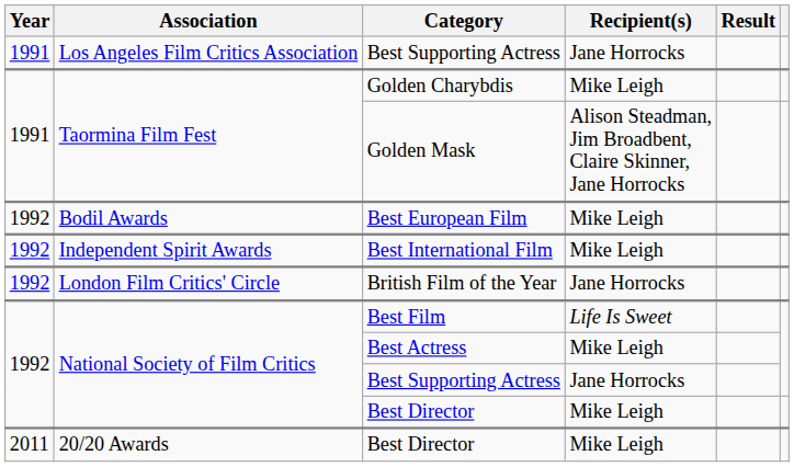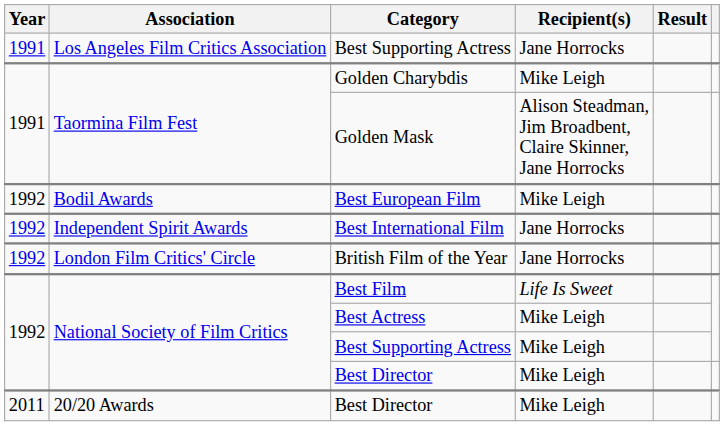Best International Film | Recipient(s): Mike Leigh -> Jane Horrocks
National Society of Film Critics / Best Supporting Actress | Recipient(s): Jane Horrocks -> Mike Leigh
